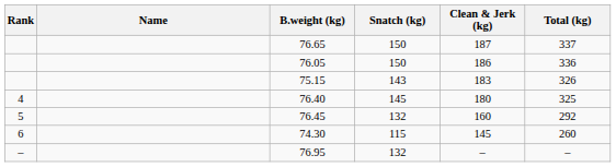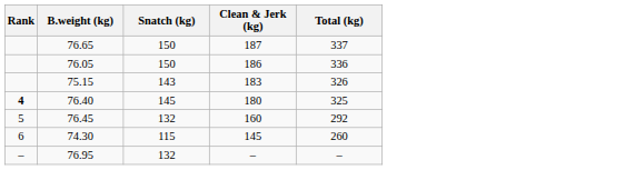- column: Name
76.40 | Rank: normal -> bold
